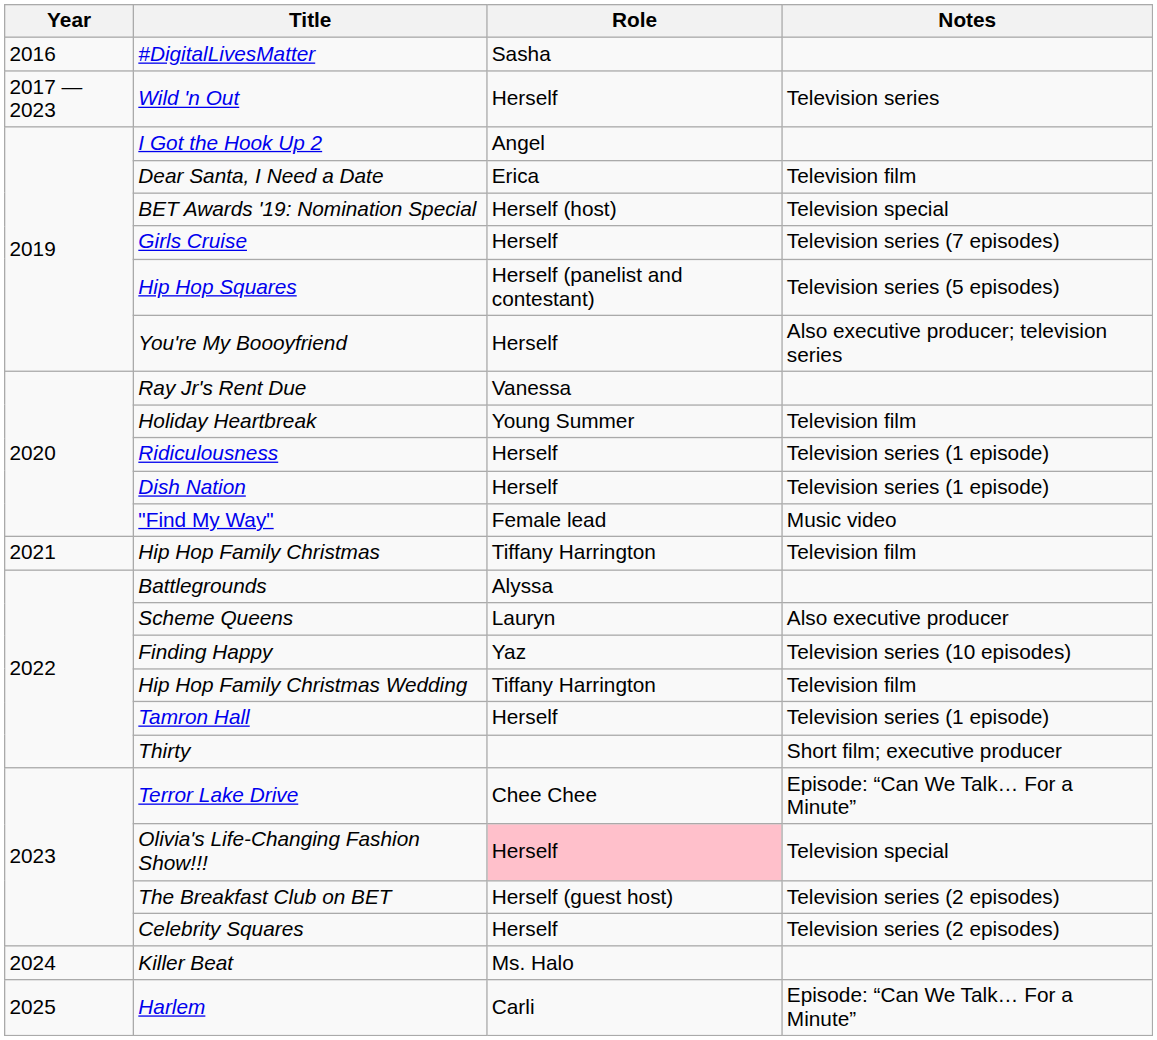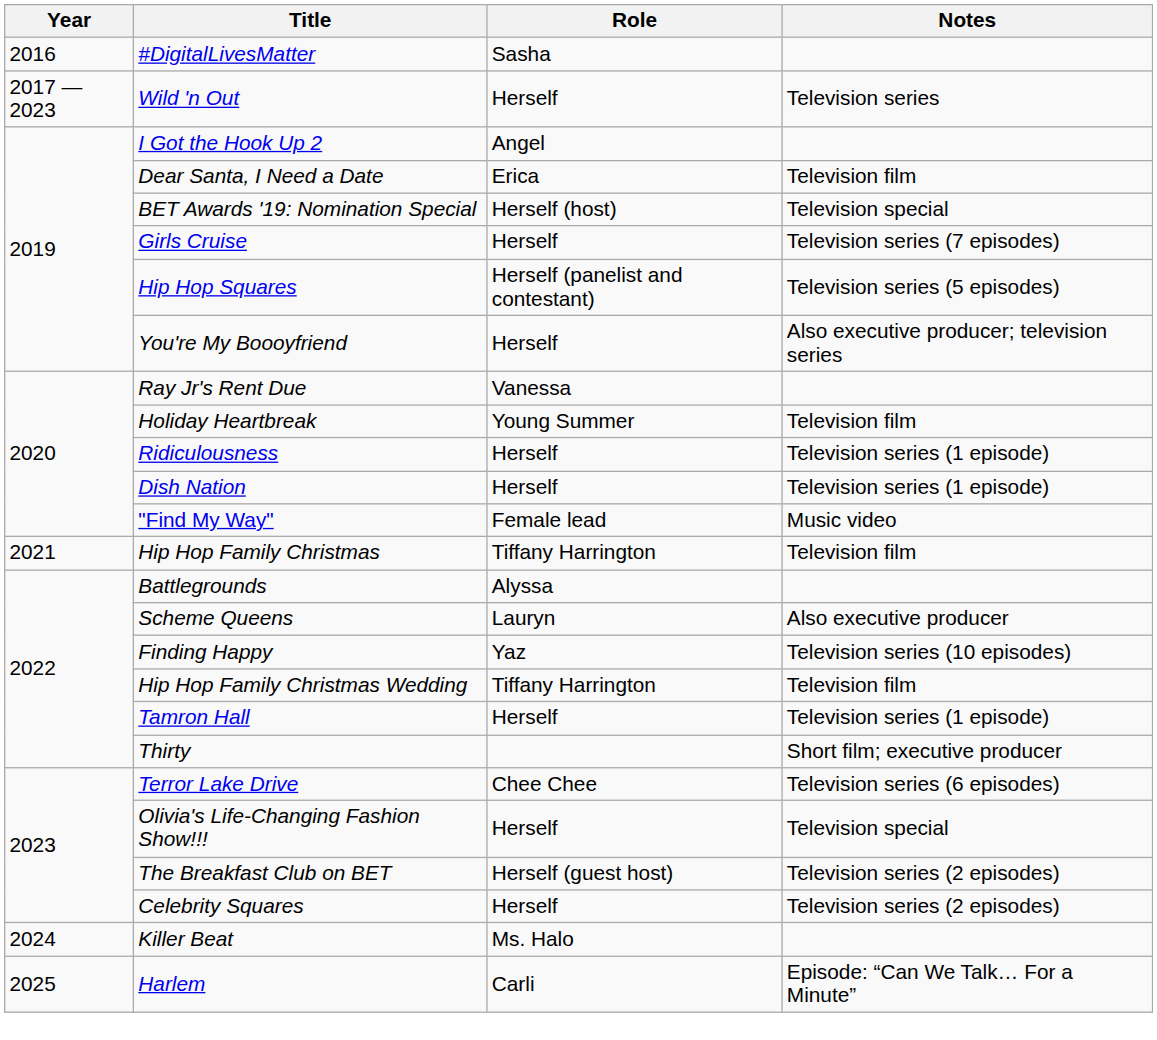Terror Lake Drive | Notes: Episode: “Can We Talk… For a Minute” -> Television series (6 episodes)
Olivia's Life-Changing Fashion Show!!! | Role: pink background -> no background
